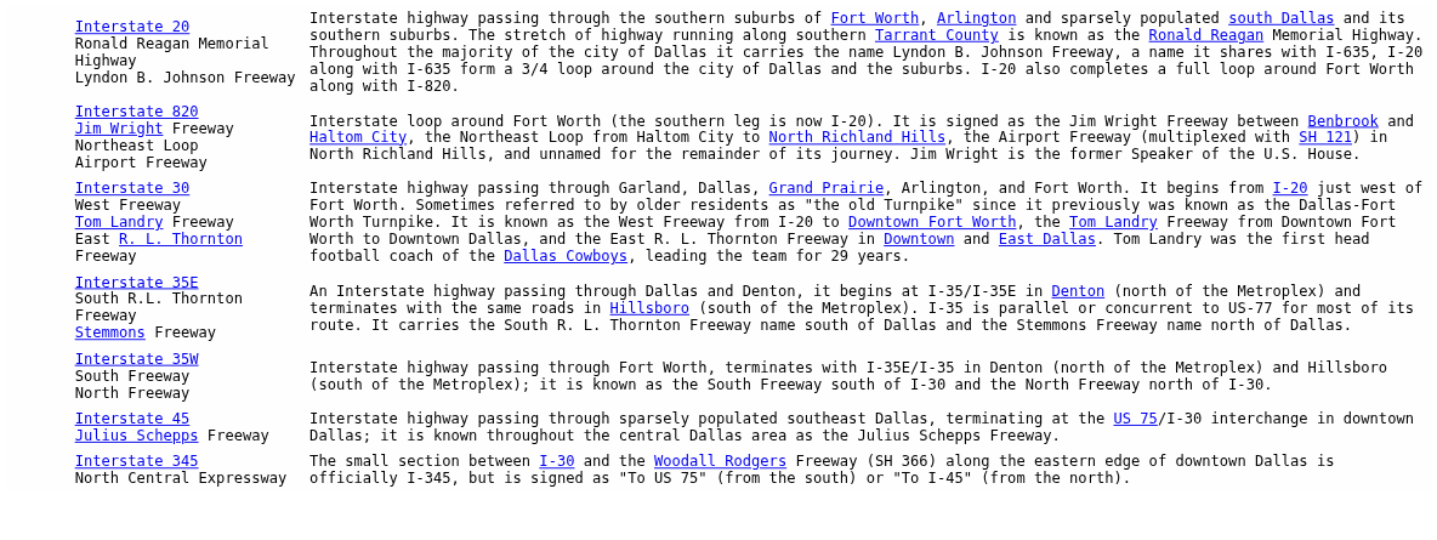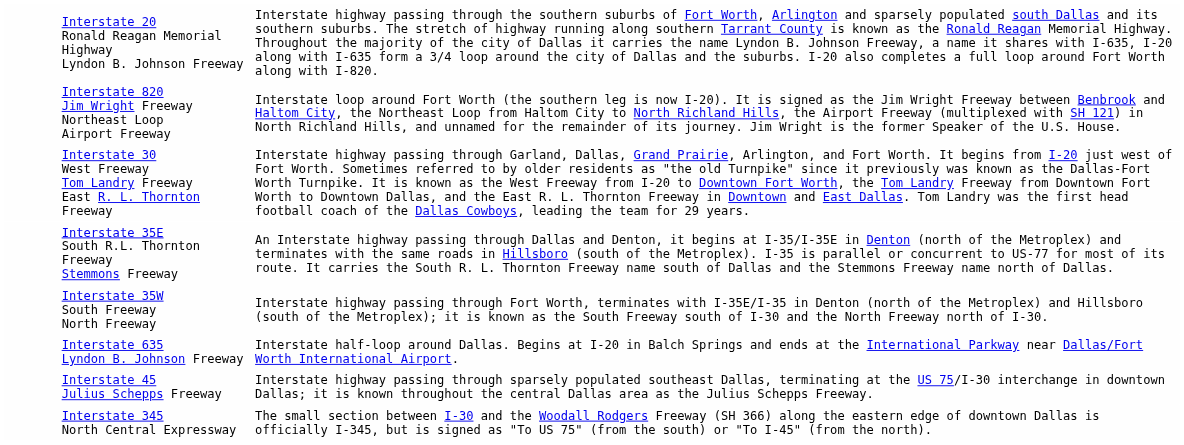+ row: Interstate 635 Lyndon B. Johnson Freeway | Interstate half-loop around Dallas. Begins at I-20 in Balch Springs and ends at the International Parkway near Dallas/Fort Worth International Airport.
